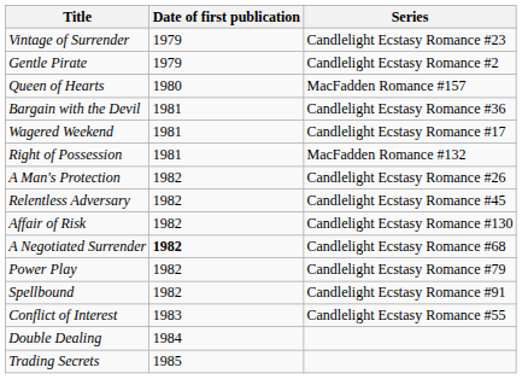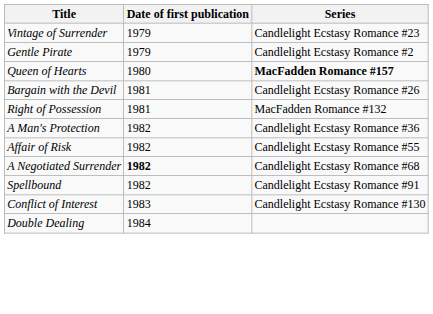Queen of Hearts | Series: normal -> bold
Bargain with the Devil | Series: Candlelight Ecstasy Romance #36 -> Candlelight Ecstasy Romance #26
- row: Wagered Weekend | 1981 | Candlelight Ecstasy Romance #17
A Man's Protection | Series: Candlelight Ecstasy Romance #26 -> Candlelight Ecstasy Romance #36
- row: Relentless Adversary | 1982 | Candlelight Ecstasy Romance #45
Affair of Risk | Series: Candlelight Ecstasy Romance #130 -> Candlelight Ecstasy Romance #55
- row: Power Play | 1982 | Candlelight Ecstasy Romance #79
Conflict of Interest | Series: Candlelight Ecstasy Romance #55 -> Candlelight Ecstasy Romance #130
- row: Trading Secrets | 1985
